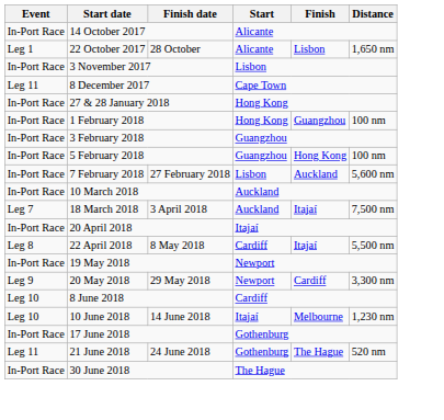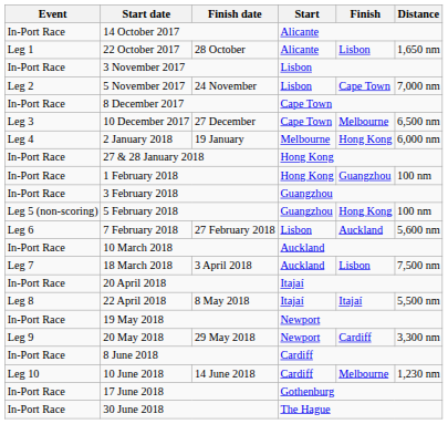+ row: Leg 2 | 5 November 2017 | 24 November | Lisbon | Cape Town | 7,000 nm
8 December 2017 | Event: Leg 11 -> In-Port Race
+ row: Leg 3 | 10 December 2017 | 27 December | Cape Town | Melbourne | 6,500 nm
+ row: Leg 4 | 2 January 2018 | 19 January | Melbourne | Hong Kong | 6,000 nm
5 February 2018 | Event: In-Port Race -> Leg 5 (non-scoring)
7 February 2018 | Event: In-Port Race -> Leg 6
18 March 2018 | Finish: Itajaí -> Lisbon
22 April 2018 | Start: Cardiff -> Itajaí
8 June 2018 | Event: Leg 10 -> In-Port Race
10 June 2018 | Start: Itajaí -> Cardiff
- row: Leg 11 | 21 June 2018 | 24 June 2018 | Gothenburg | The Hague | 520 nm
